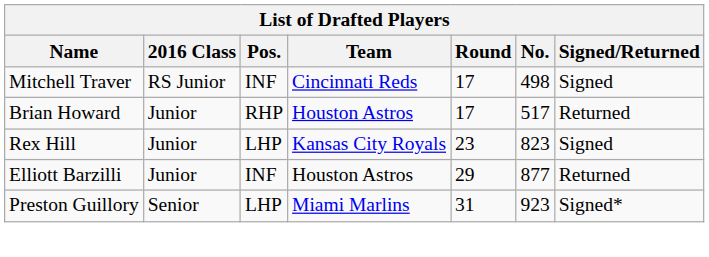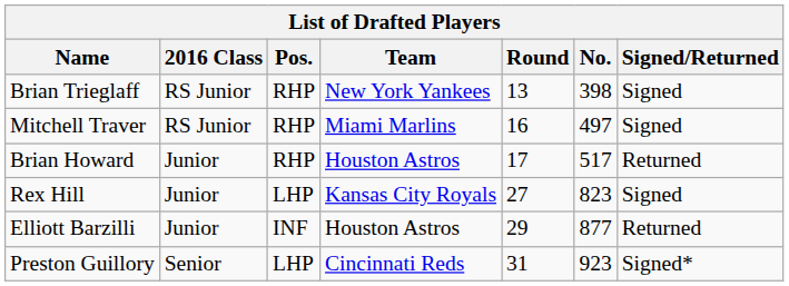+ row: Brian Trieglaff | RS Junior | RHP | New York Yankees | 13 | 398 | Signed
Mitchell Traver | Pos.: INF -> RHP
Mitchell Traver | Team: Cincinnati Reds -> Miami Marlins
Mitchell Traver | Round: 17 -> 16
Mitchell Traver | No.: 498 -> 497
Rex Hill | Round: 23 -> 27
Preston Guillory | Team: Miami Marlins -> Cincinnati Reds
